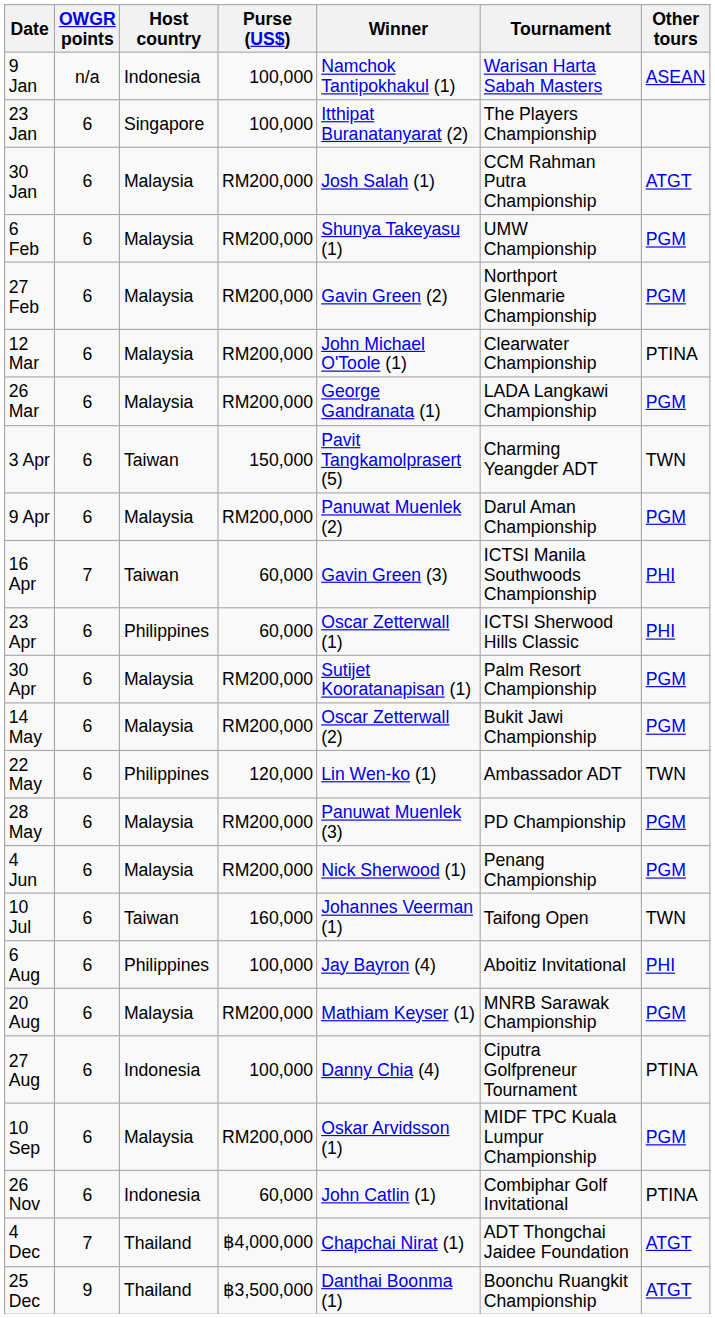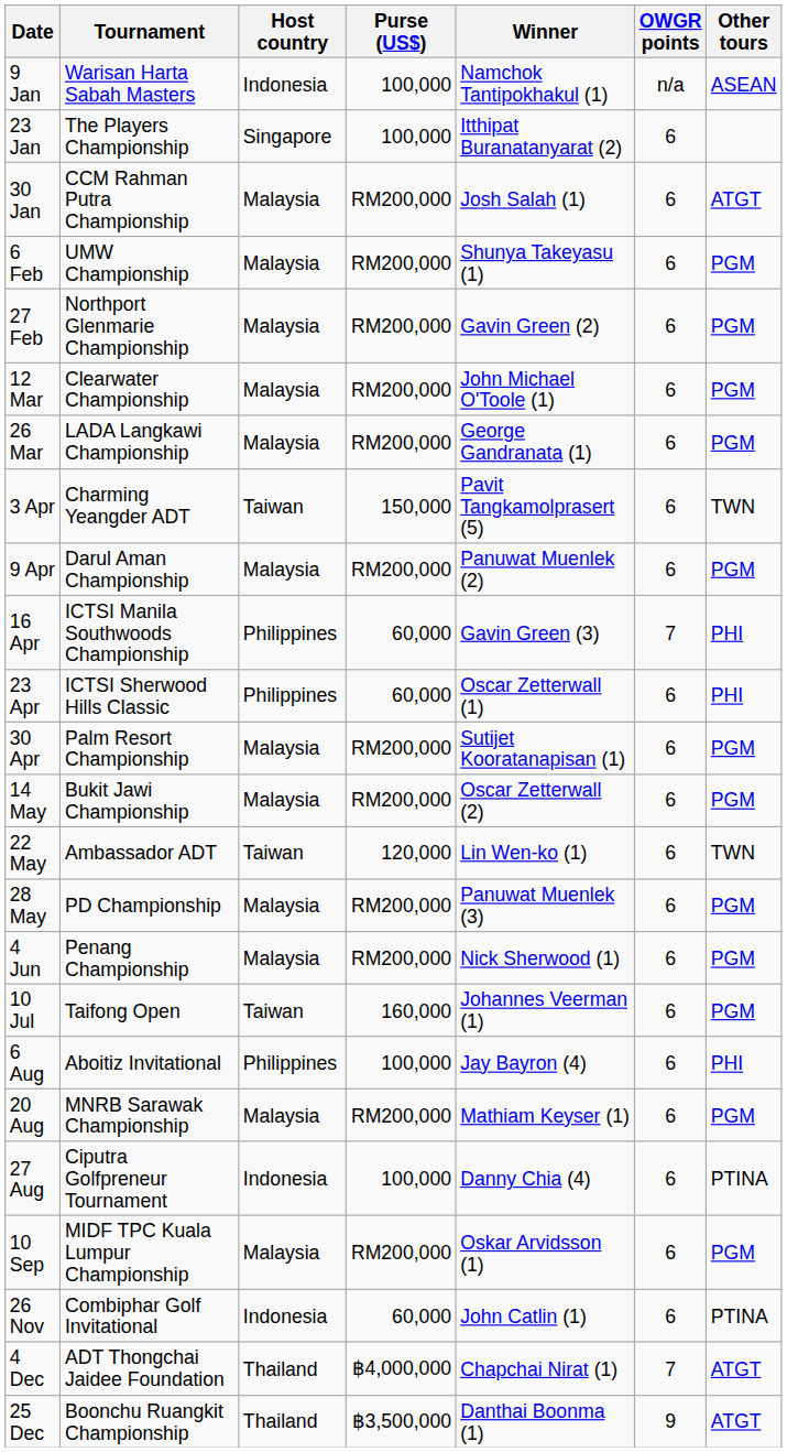columns swapped: Tournament <-> OWGR points
12 Mar | Other tours: PTINA -> PGM
16 Apr | Host country: Taiwan -> Philippines
22 May | Host country: Philippines -> Taiwan
10 Jul | Other tours: TWN -> PGM
